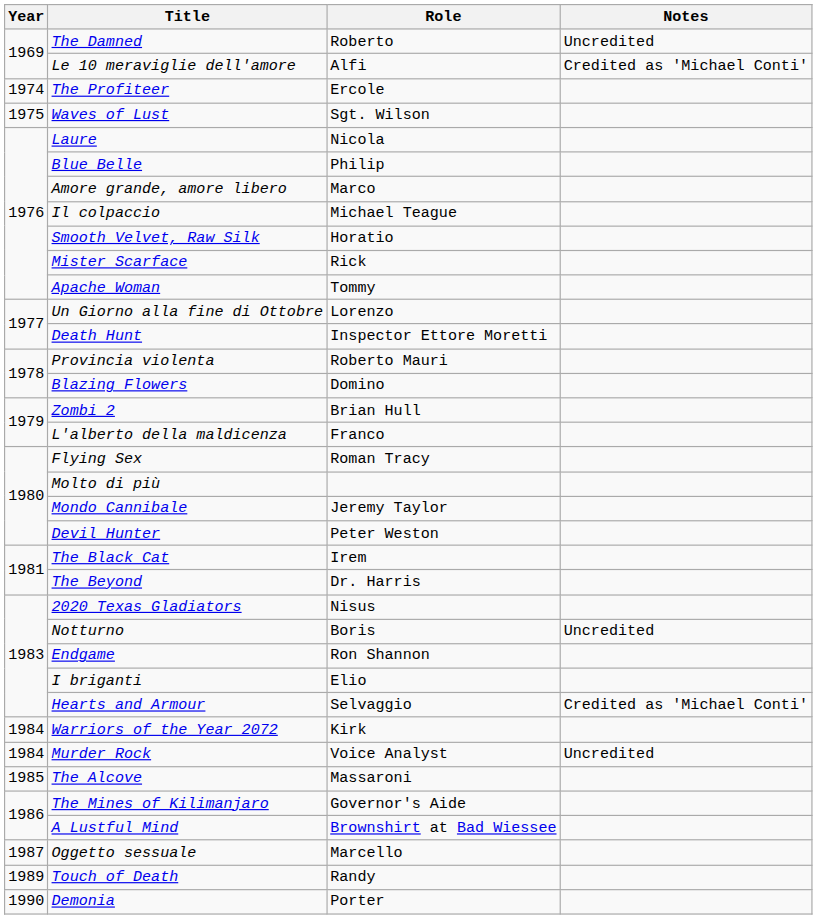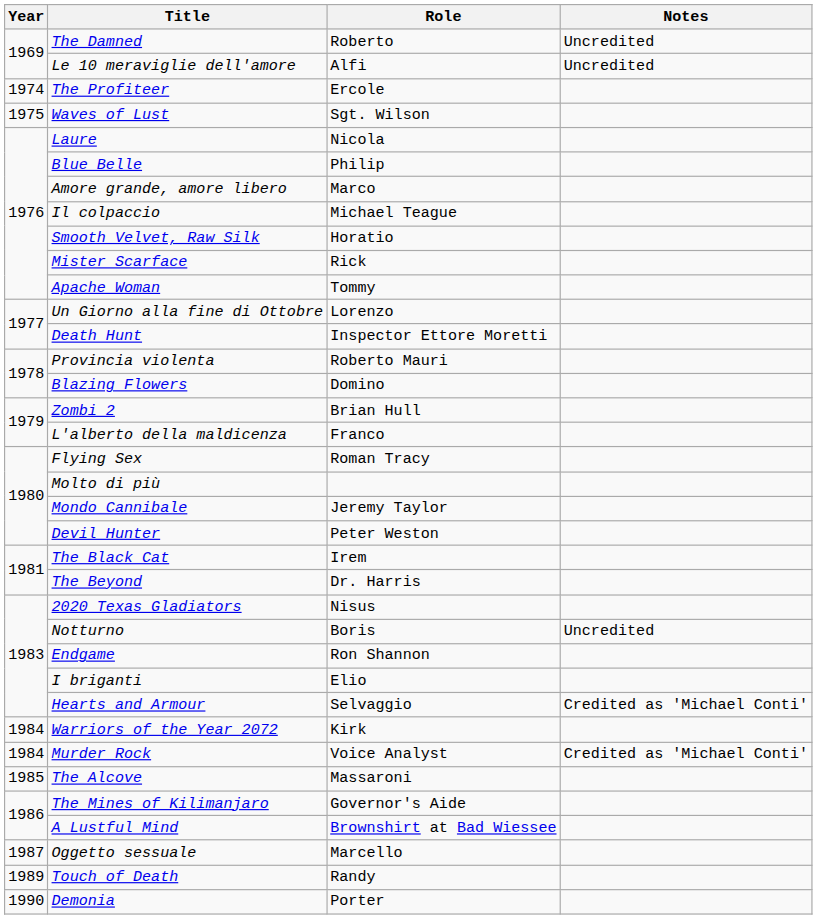Le 10 meraviglie dell'amore | Notes: Credited as 'Michael Conti' -> Uncredited
Murder Rock | Notes: Uncredited -> Credited as 'Michael Conti'
